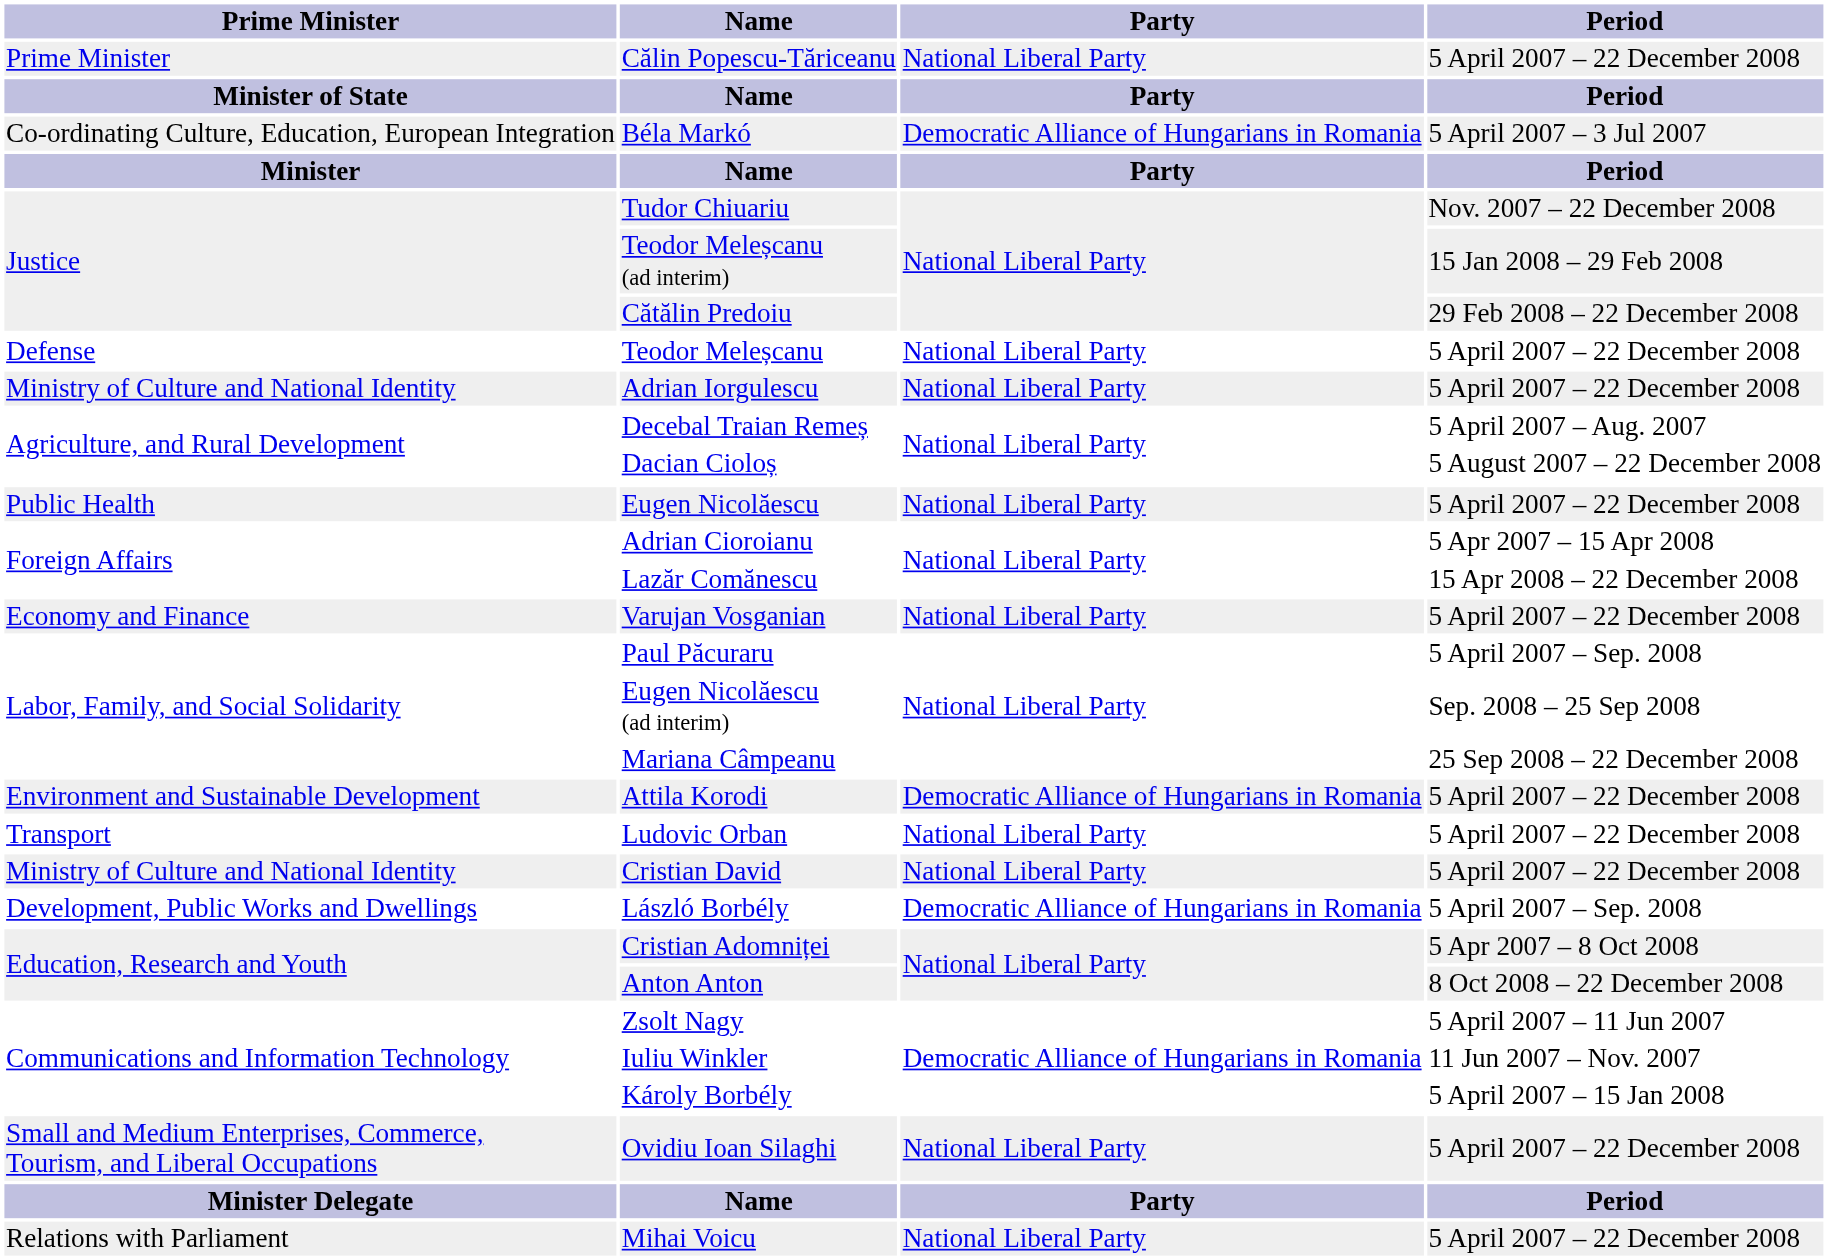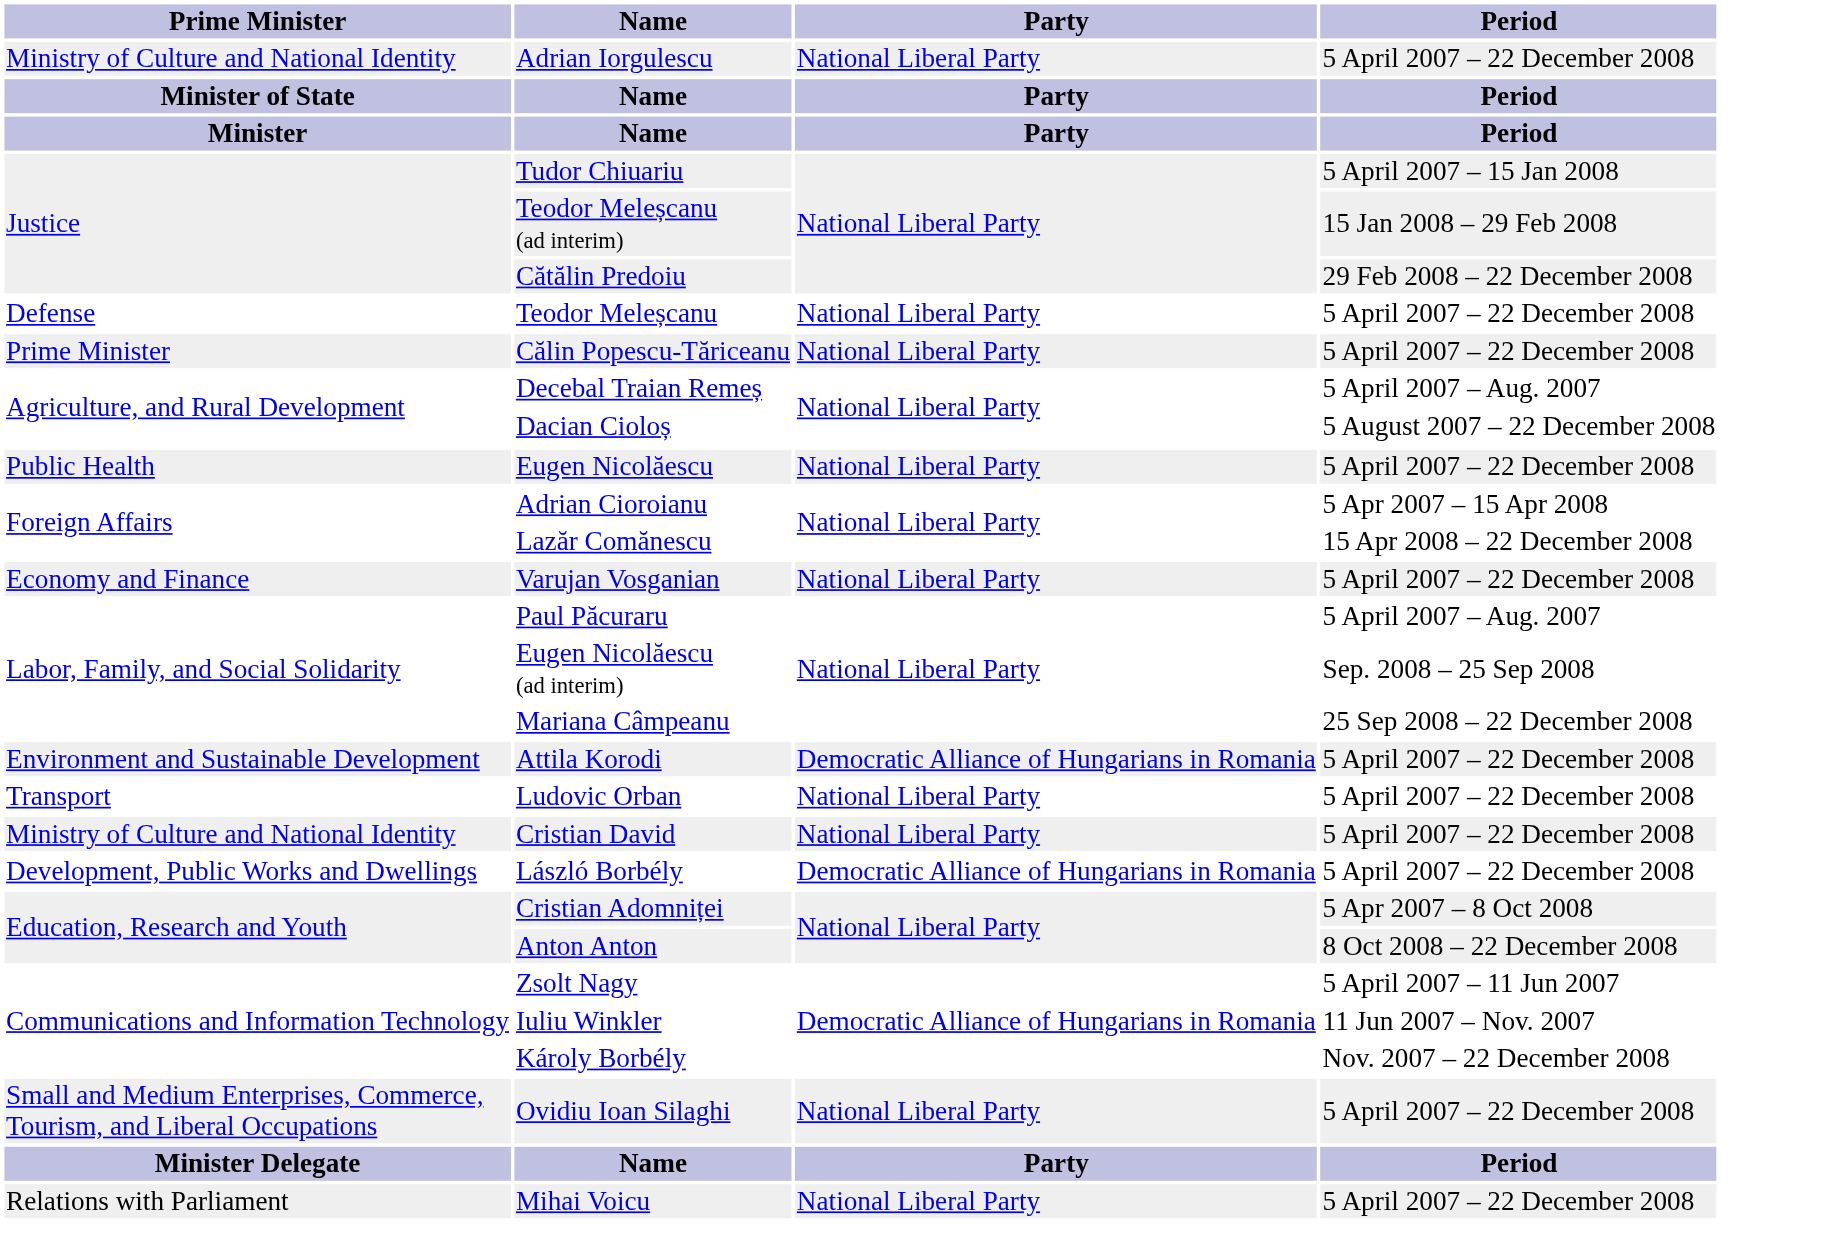rows swapped: Călin Popescu-Tăriceanu <-> Adrian Iorgulescu
- row: Co-ordinating Culture, Education, European Integration | Béla Markó | Democratic Alliance of Hungarians in Romania | 5 April 2007 – 3 Jul 2007
Tudor Chiuariu | Period: Nov. 2007 – 22 December 2008 -> 5 April 2007 – 15 Jan 2008
Paul Păcuraru | Period: 5 April 2007 – Sep. 2008 -> 5 April 2007 – Aug. 2007
László Borbély | Period: 5 April 2007 – Sep. 2008 -> 5 April 2007 – 22 December 2008
Károly Borbély | Period: 5 April 2007 – 15 Jan 2008 -> Nov. 2007 – 22 December 2008
